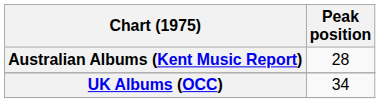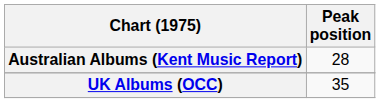UK Albums (OCC) | Peak position: 34 -> 35
